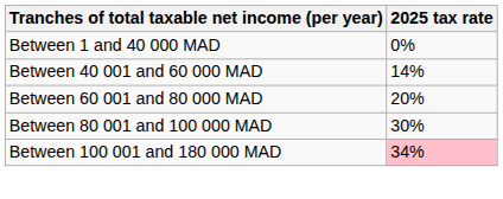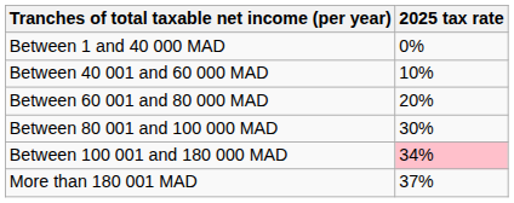Between 40 001 and 60 000 MAD | 2025 tax rate: 14% -> 10%
+ row: More than 180 001 MAD | 37%
